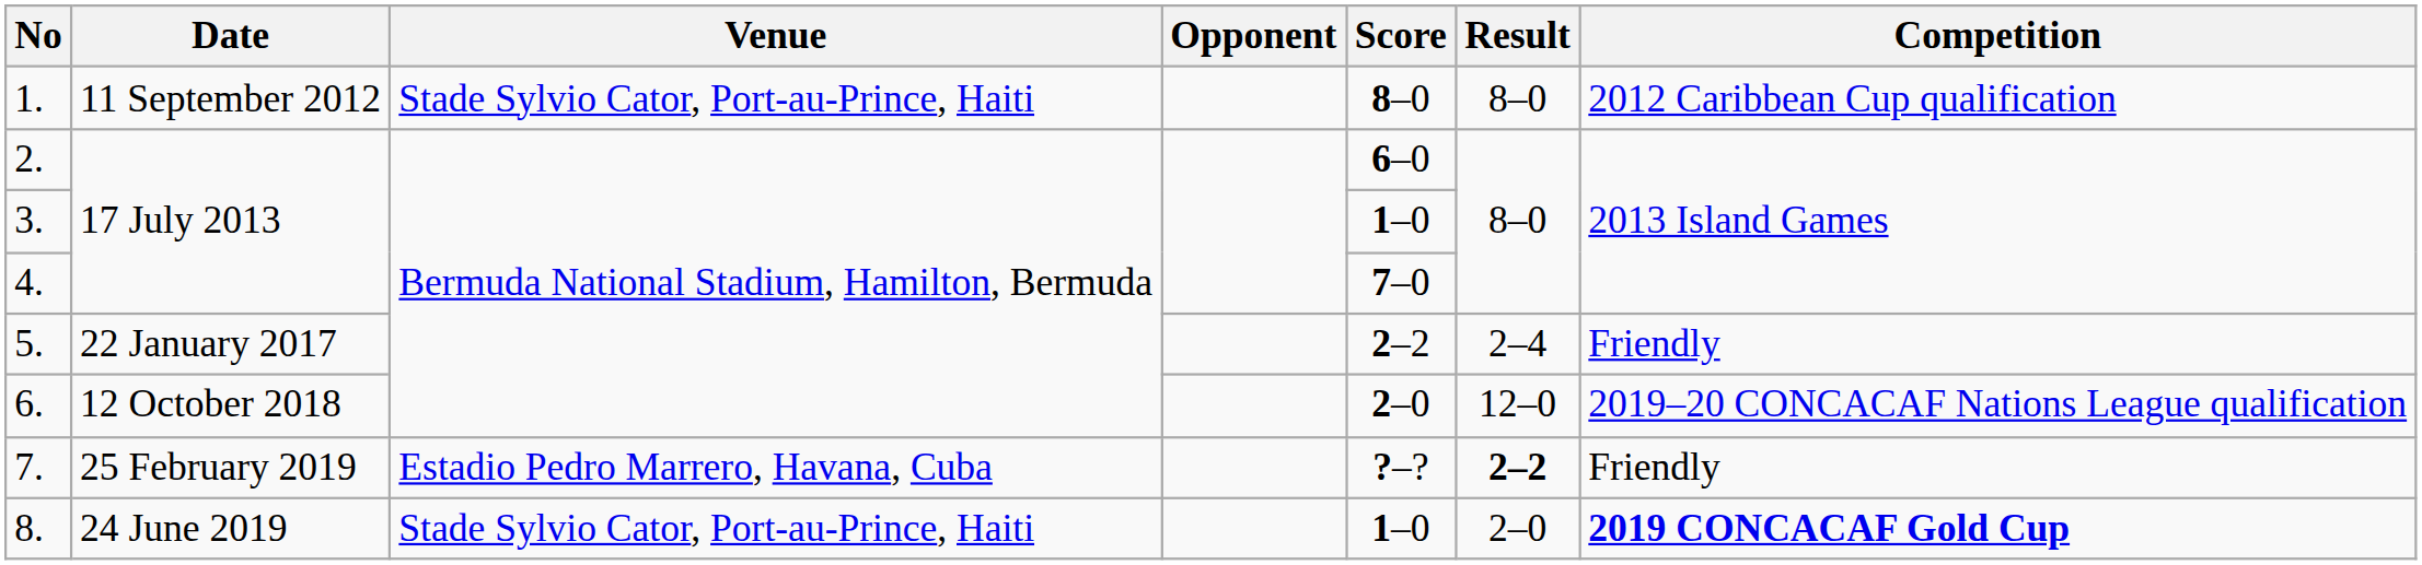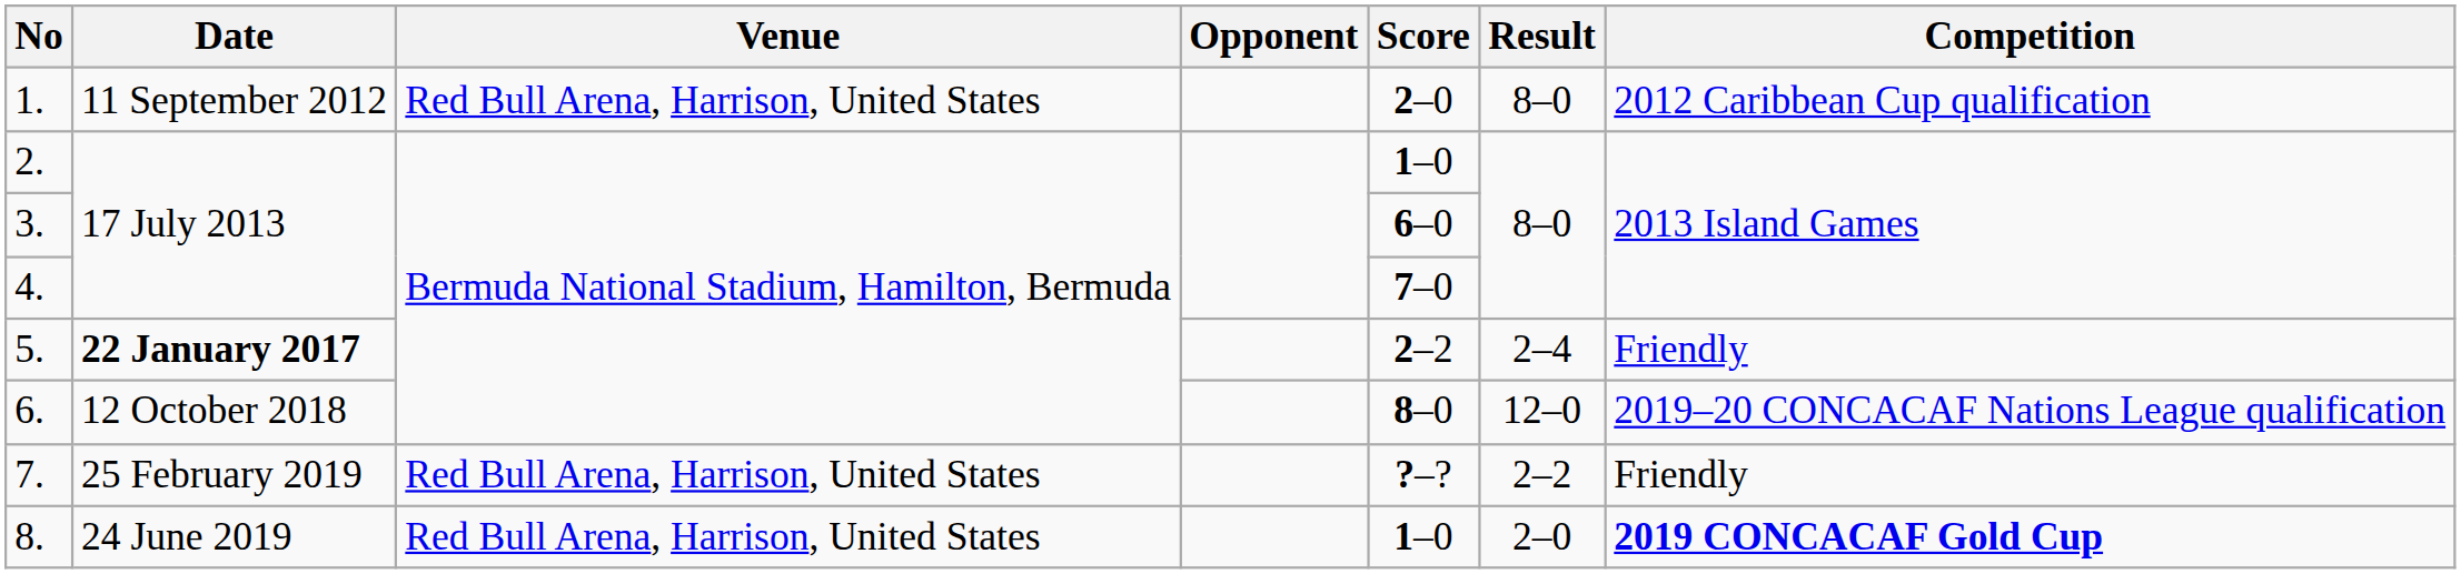1. | Venue: Stade Sylvio Cator, Port-au-Prince, Haiti -> Red Bull Arena, Harrison, United States
1. | Score: 8–0 -> 2–0
2. | Score: 6–0 -> 1–0
3. | Score: 1–0 -> 6–0
5. | Date: normal -> bold
6. | Score: 2–0 -> 8–0
7. | Venue: Estadio Pedro Marrero, Havana, Cuba -> Red Bull Arena, Harrison, United States
7. | Result: bold -> normal
8. | Venue: Stade Sylvio Cator, Port-au-Prince, Haiti -> Red Bull Arena, Harrison, United States
